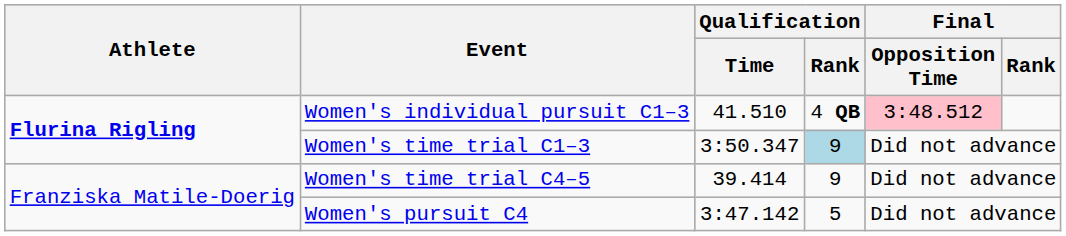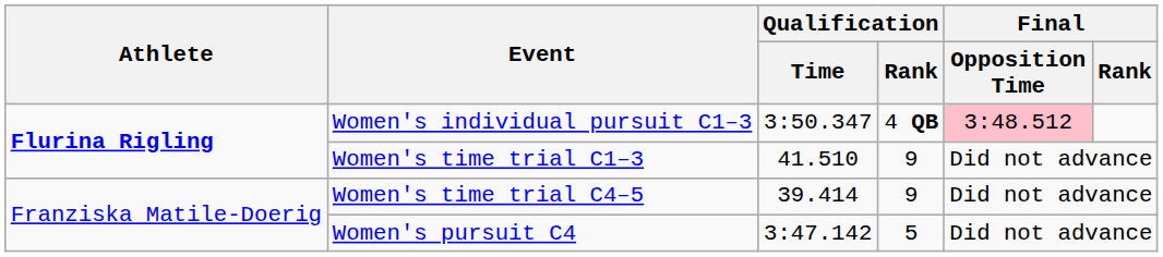Women's individual pursuit C1–3 | Qualification / Time: 41.510 -> 3:50.347
Women's time trial C1–3 | Qualification / Time: 3:50.347 -> 41.510
Women's time trial C1–3 | Qualification / Rank: lightblue background -> no background
